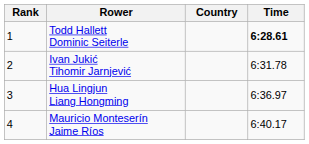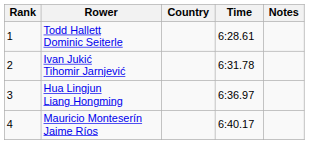+ column: Notes
Todd Hallett Dominic Seiterle | Time: bold -> normal
